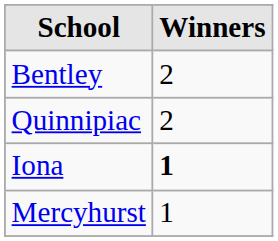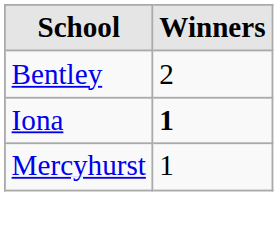- row: Quinnipiac | 2
